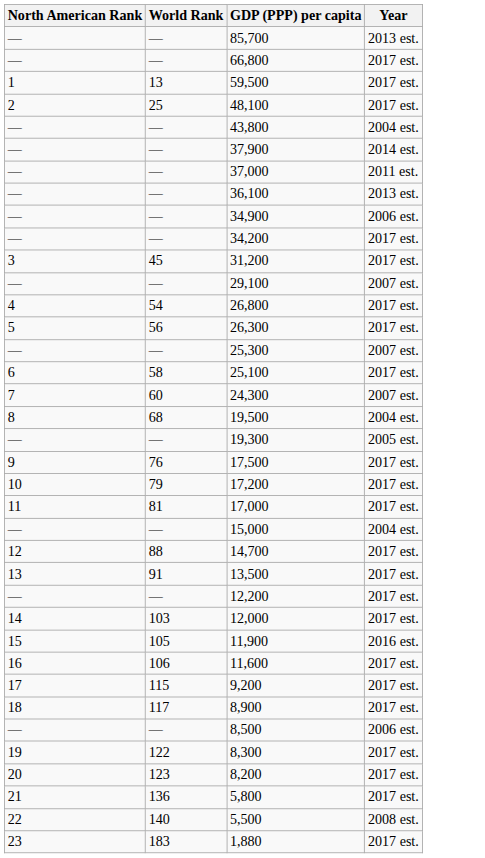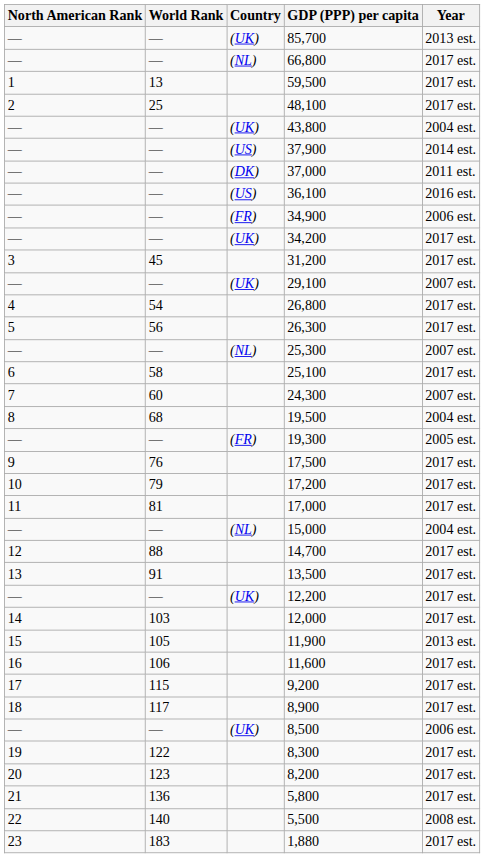+ column: Country | (UK) | (NL) | (UK) | (US) | (DK) | (US) | (FR) | (UK) | (UK) | (NL) | (FR) | (NL) | (UK) | (UK)
36,100 | Year: 2013 est. -> 2016 est.
11,900 | Year: 2016 est. -> 2013 est.
